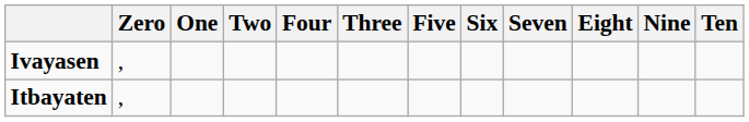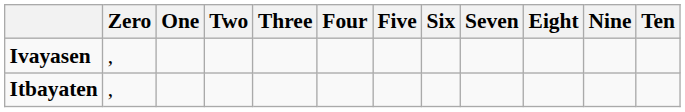columns swapped: Three <-> Four
